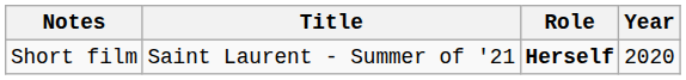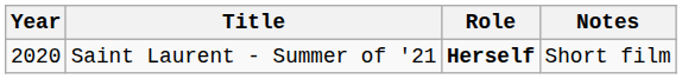columns swapped: Year <-> Notes
